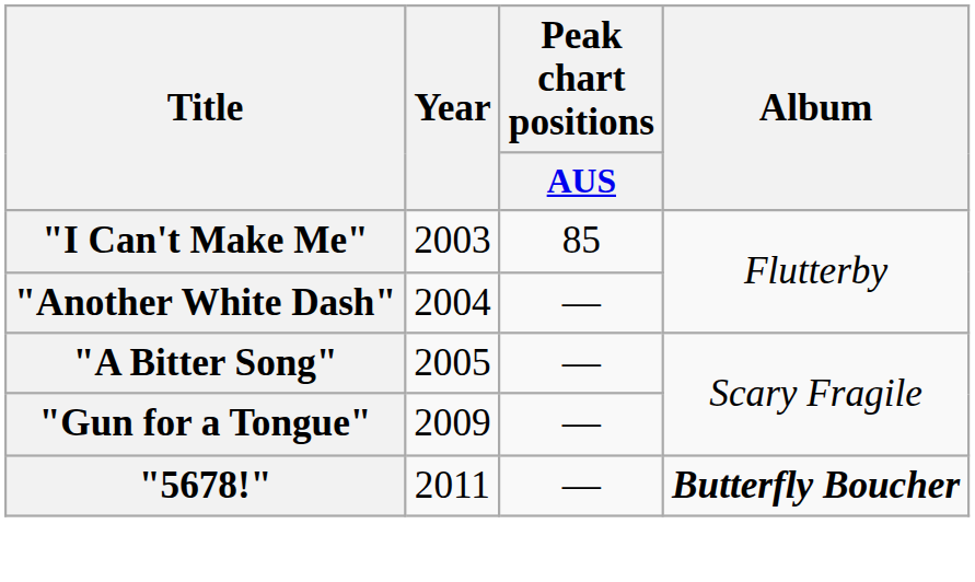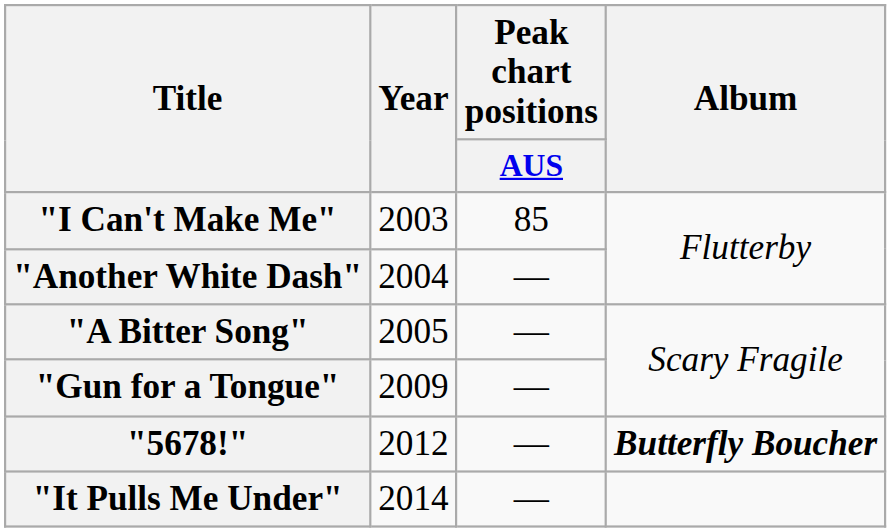"5678!" | Year: 2011 -> 2012
+ row: "It Pulls Me Under" | 2014 | —
